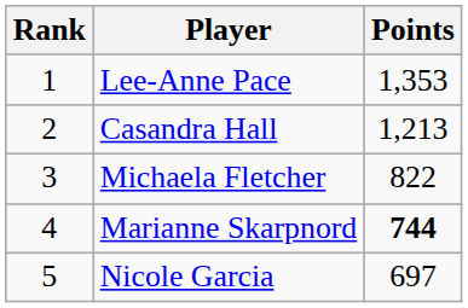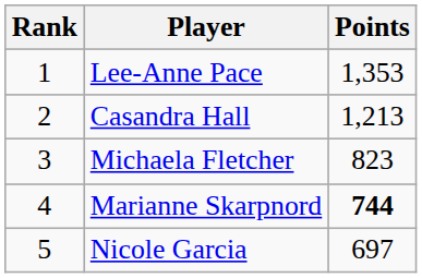Michaela Fletcher | Points: 822 -> 823
